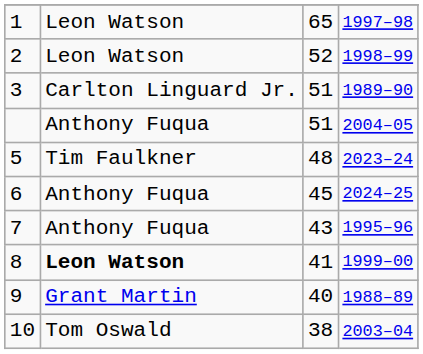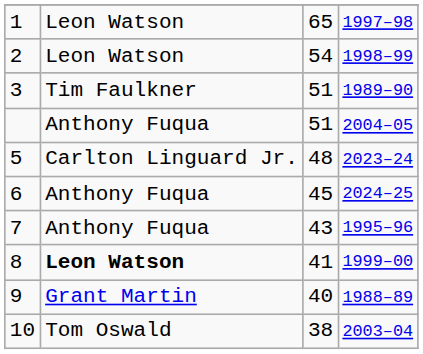2 | column 3: 52 -> 54
3 | column 2: Carlton Linguard Jr. -> Tim Faulkner
5 | column 2: Tim Faulkner -> Carlton Linguard Jr.
